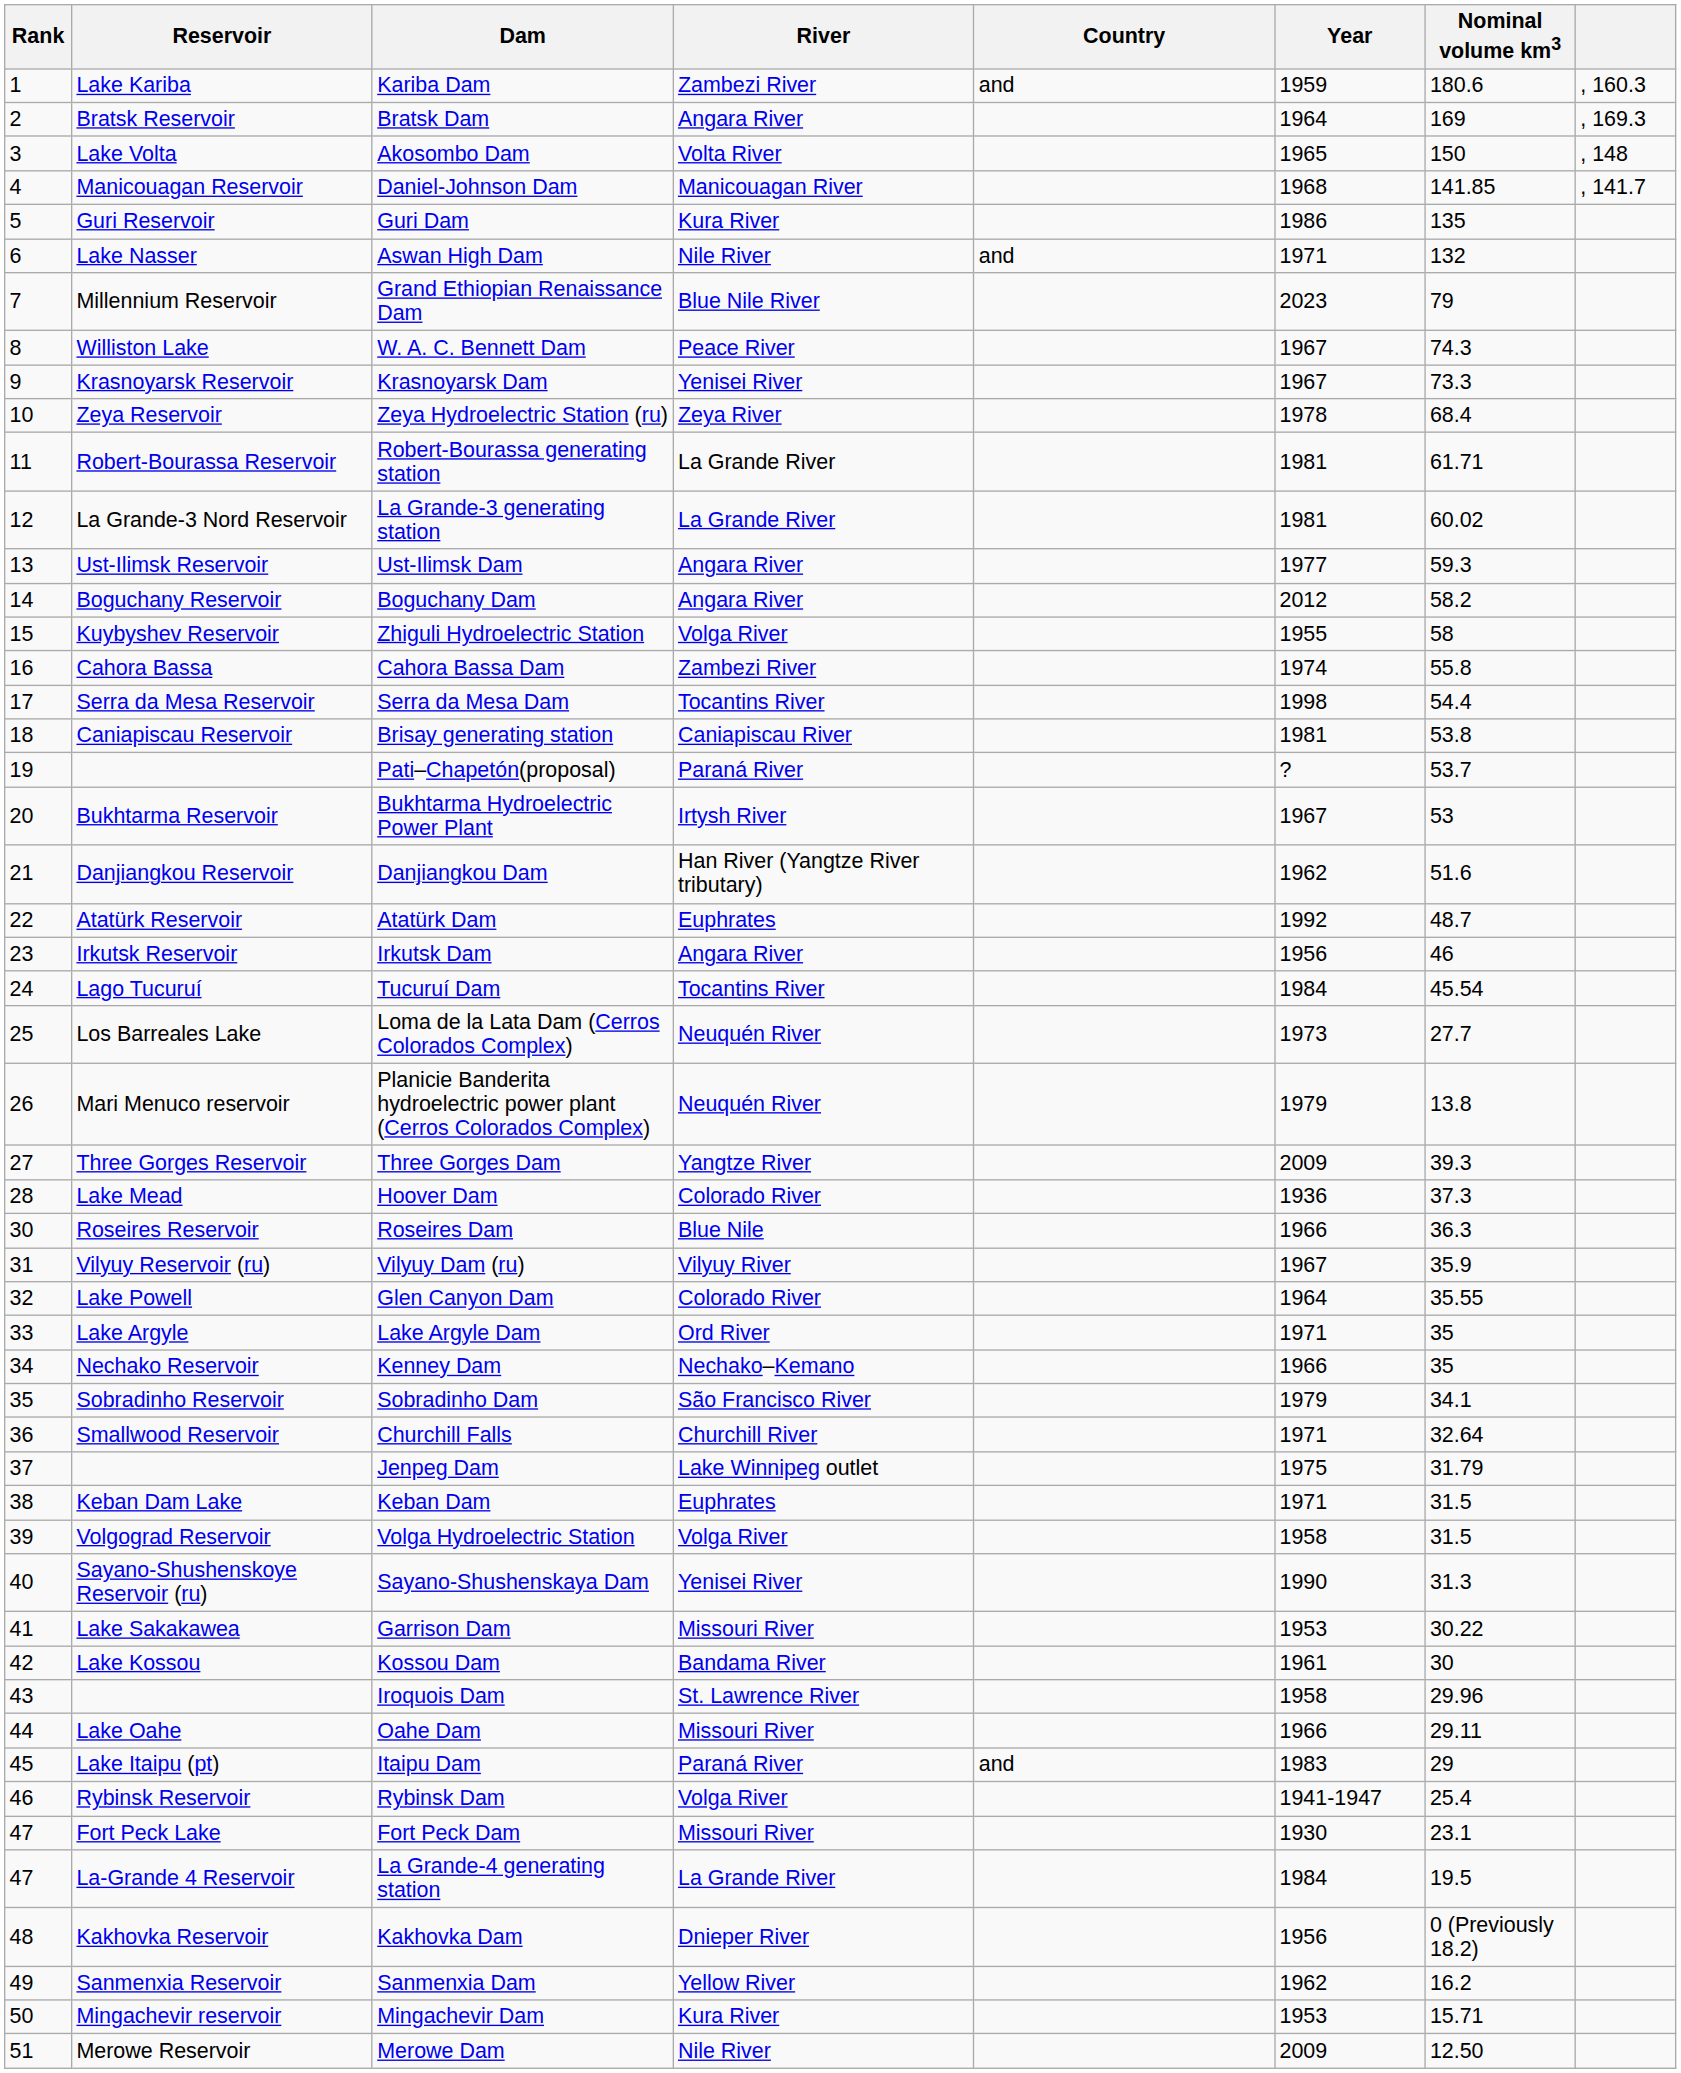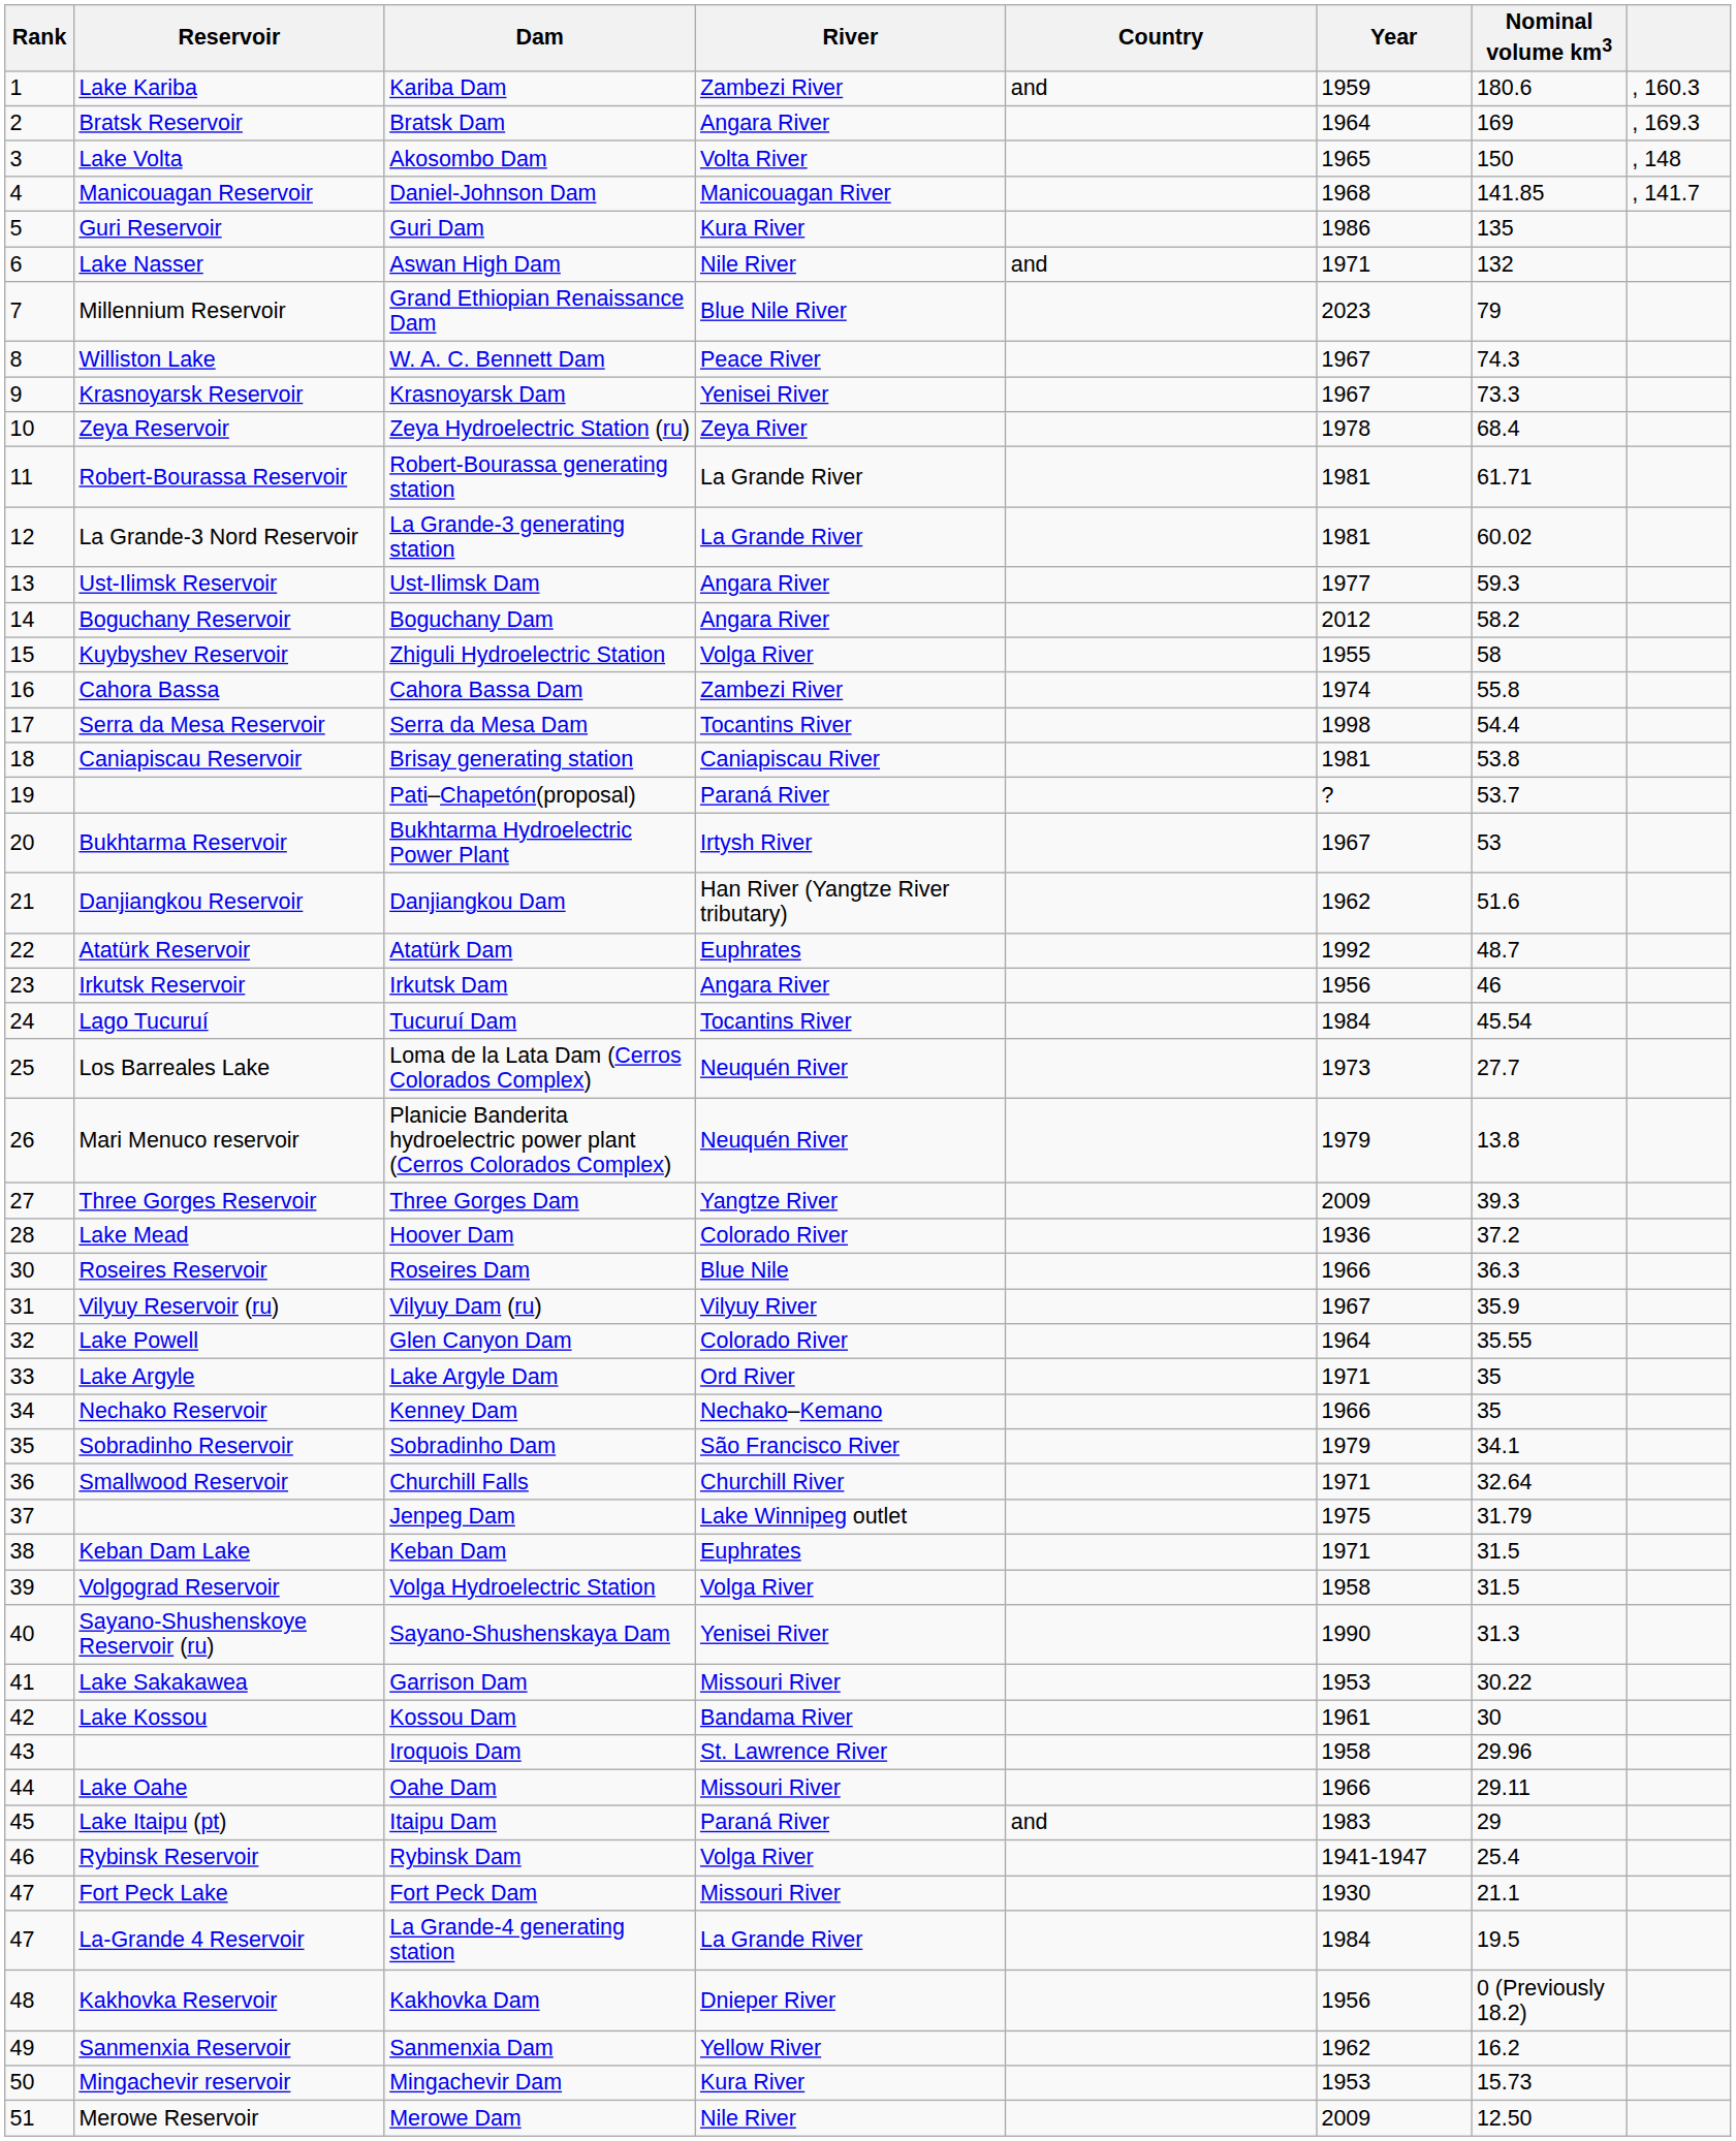Hoover Dam | Nominal volume km3: 37.3 -> 37.2
Fort Peck Dam | Nominal volume km3: 23.1 -> 21.1
Mingachevir Dam | Nominal volume km3: 15.71 -> 15.73
